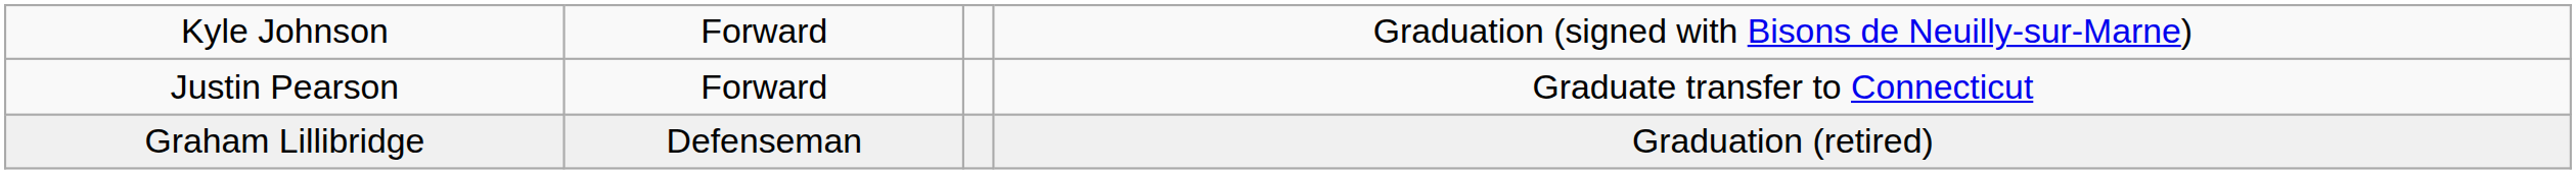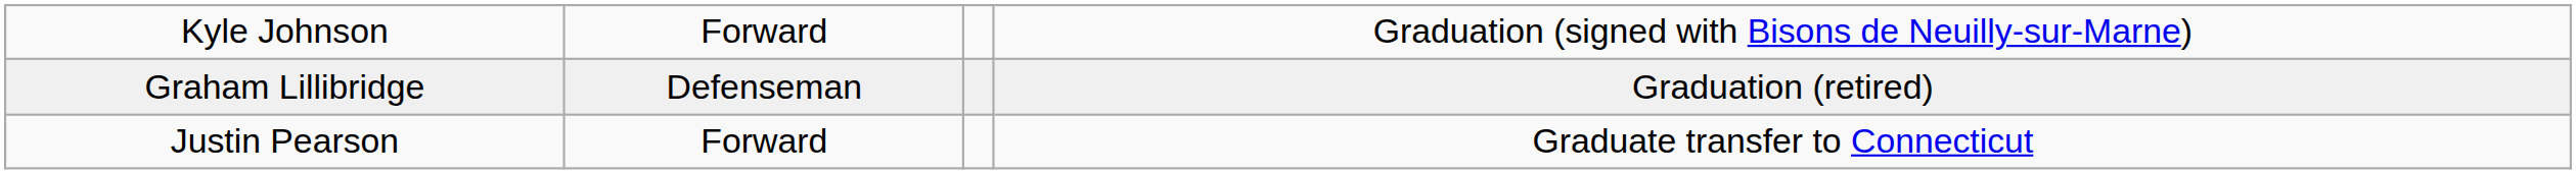rows swapped: Graham Lillibridge <-> Justin Pearson
